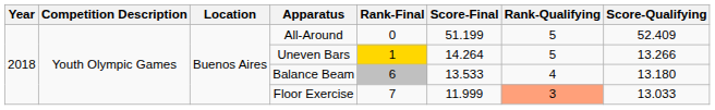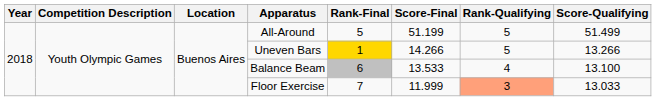All-Around | Rank-Final: 0 -> 5
All-Around | Score-Qualifying: 52.409 -> 51.499
Uneven Bars | Score-Final: 14.264 -> 14.266
Balance Beam | Score-Qualifying: 13.180 -> 13.100
